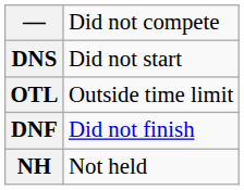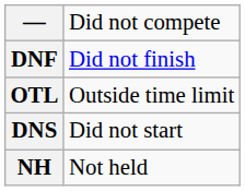rows swapped: DNF <-> DNS
